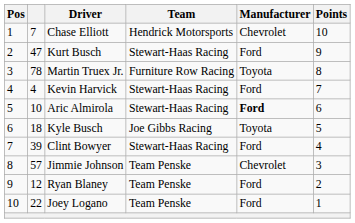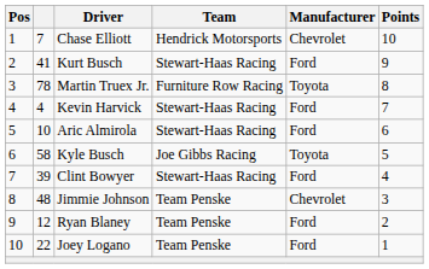Kurt Busch | column 2: 47 -> 41
Aric Almirola | Manufacturer: bold -> normal
Kyle Busch | column 2: 18 -> 58
Jimmie Johnson | column 2: 57 -> 48
